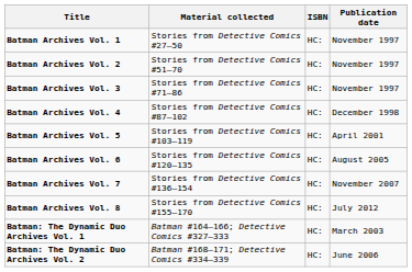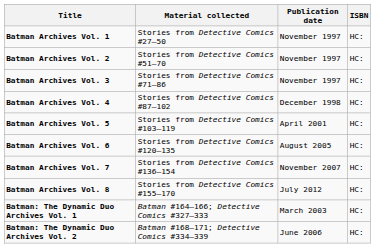columns swapped: Publication date <-> ISBN
